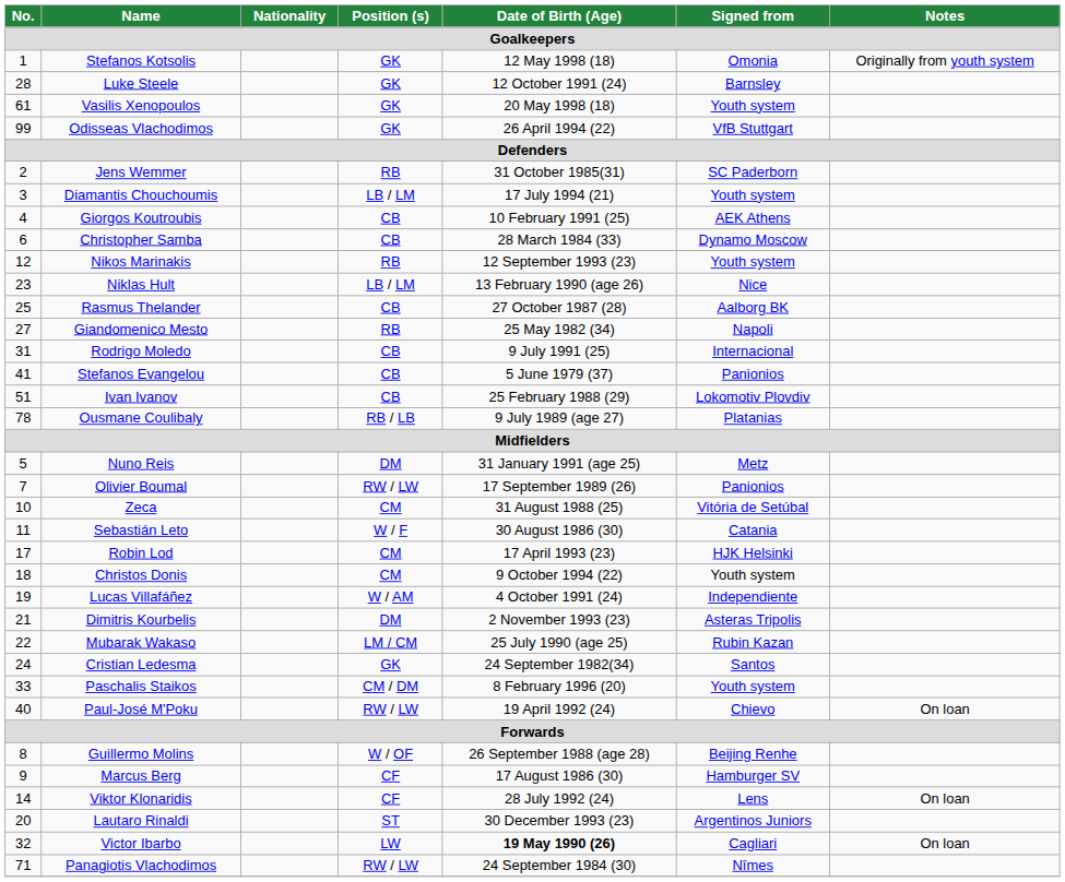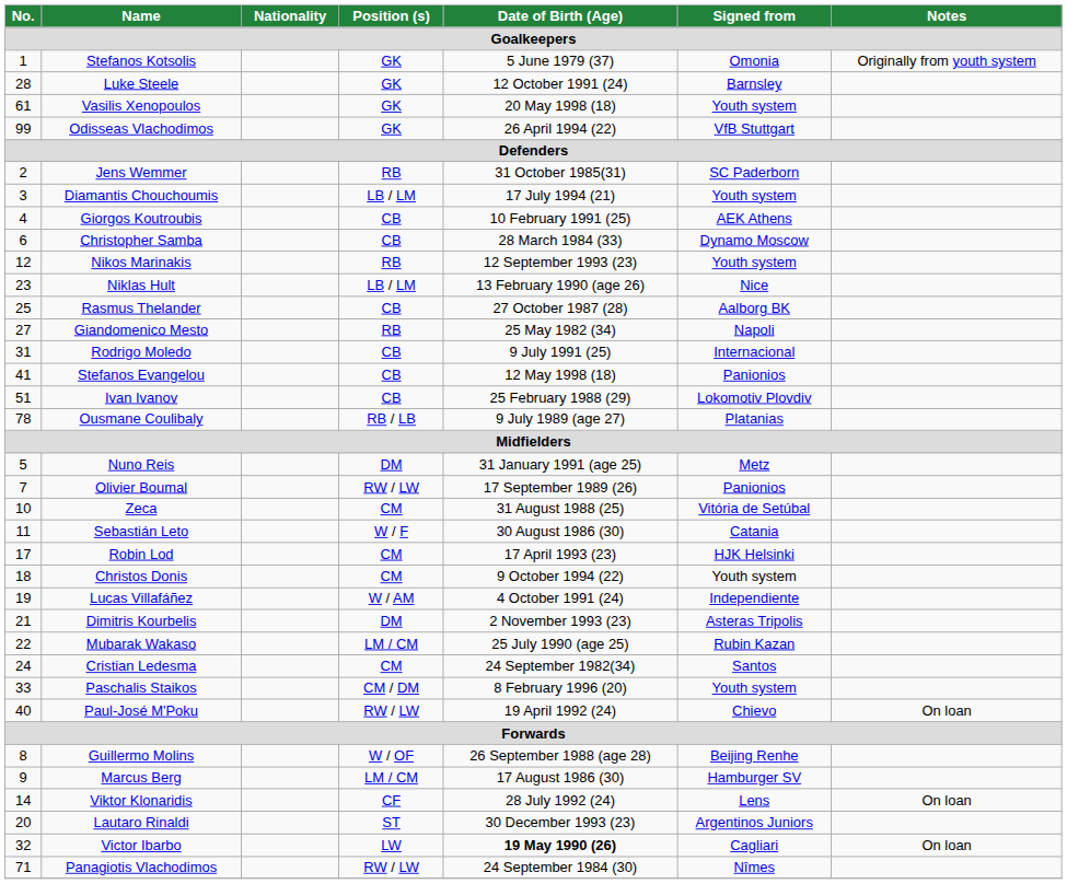Stefanos Kotsolis | Date of Birth (Age): 12 May 1998 (18) -> 5 June 1979 (37)
Stefanos Evangelou | Date of Birth (Age): 5 June 1979 (37) -> 12 May 1998 (18)
Cristian Ledesma | Position (s): GK -> CM
Marcus Berg | Position (s): CF -> LM / CM
